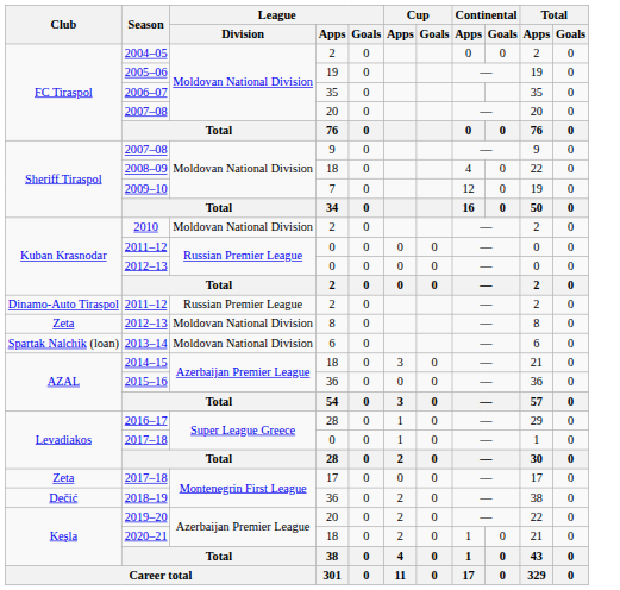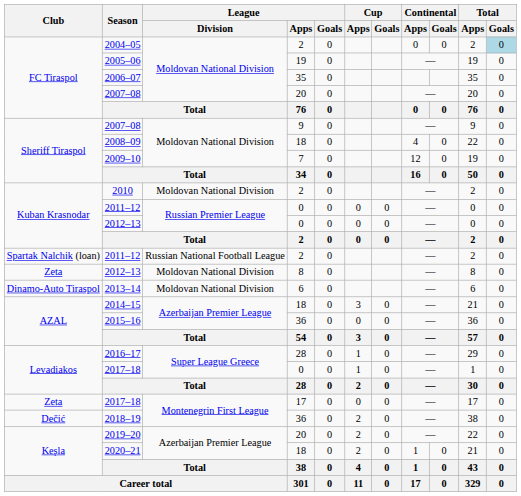2004–05 | Total / Goals: no background -> lightblue background
2011–12 / 2 | Club: Dinamo-Auto Tiraspol -> Spartak Nalchik (loan)
2011–12 / 2 | League / Division: Russian Premier League -> Russian National Football League
2013–14 | Club: Spartak Nalchik (loan) -> Dinamo-Auto Tiraspol
